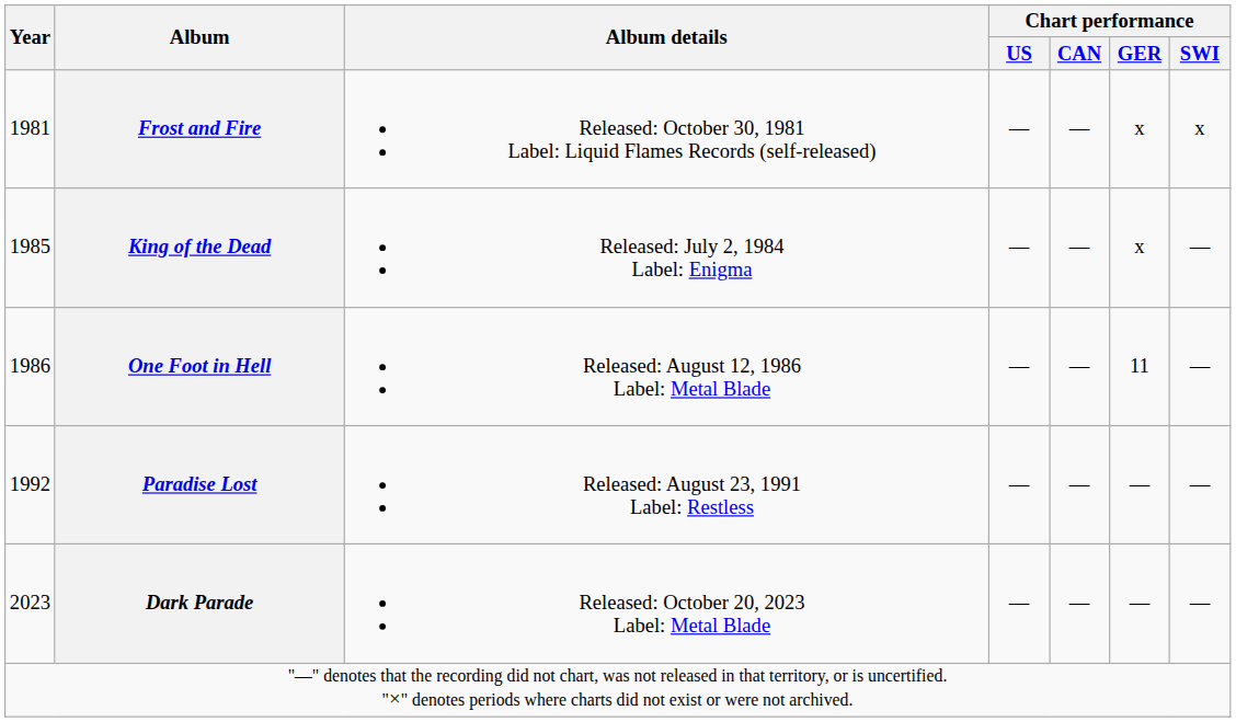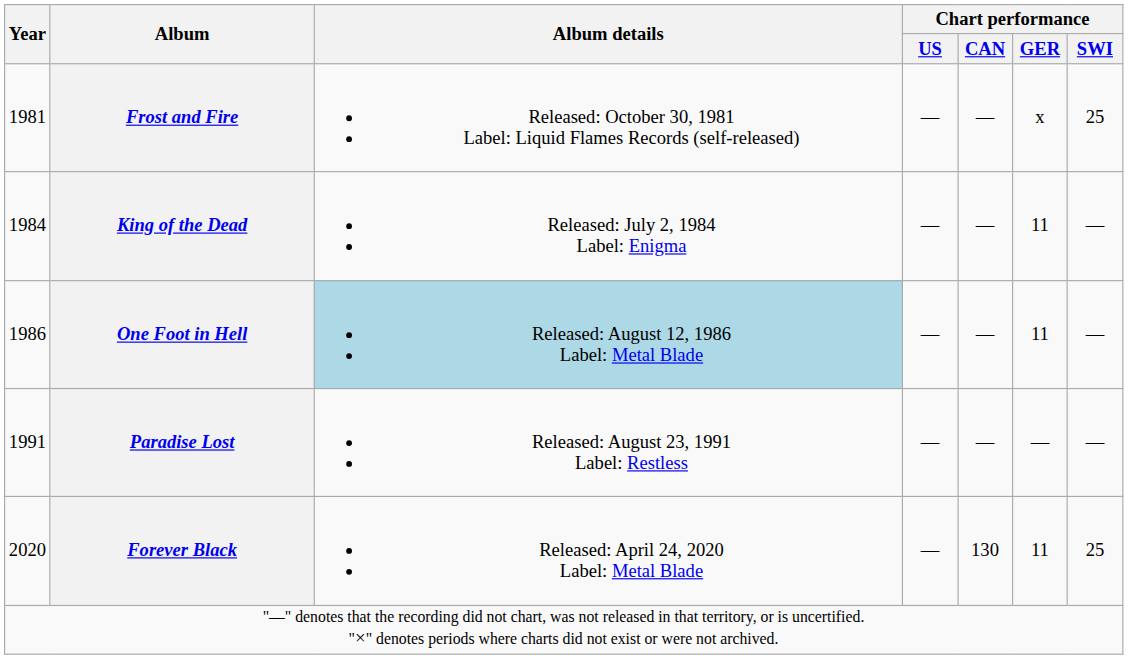Frost and Fire | Chart performance / SWI: x -> 25
King of the Dead | Year: 1985 -> 1984
King of the Dead | Chart performance / GER: x -> 11
One Foot in Hell | Album details: no background -> lightblue background
Paradise Lost | Year: 1992 -> 1991
+ row: 2020 | Forever Black | Released: April 24, 2020 Label: Metal Blade | — | 130 | 11 | 25
- row: 2023 | Dark Parade | Released: October 20, 2023 Label: Metal Blade | — | — | — | —
